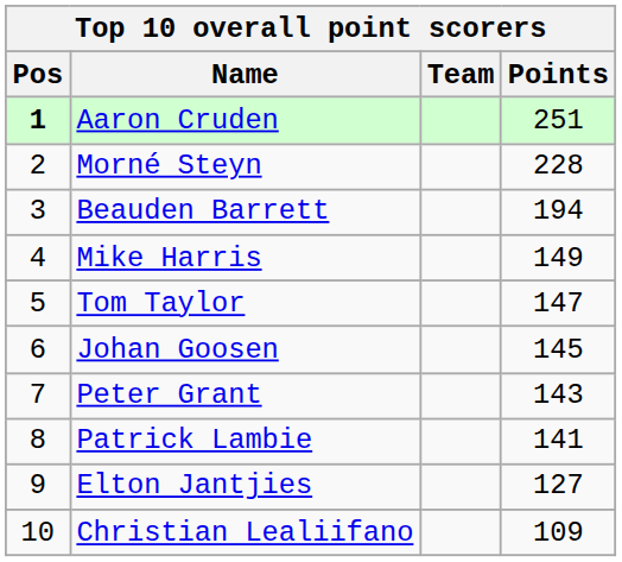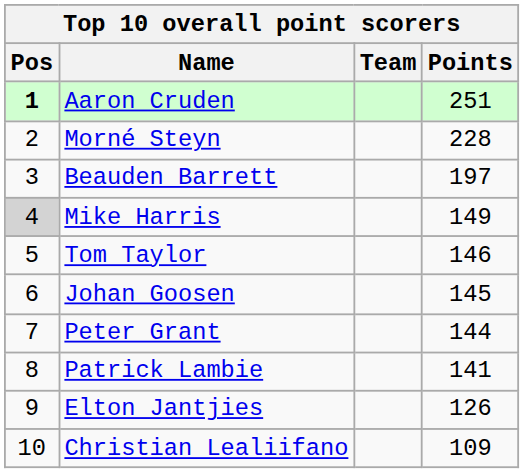Beauden Barrett | Points: 194 -> 197
Mike Harris | Pos: no background -> lightgrey background
Tom Taylor | Points: 147 -> 146
Peter Grant | Points: 143 -> 144
Elton Jantjies | Points: 127 -> 126
